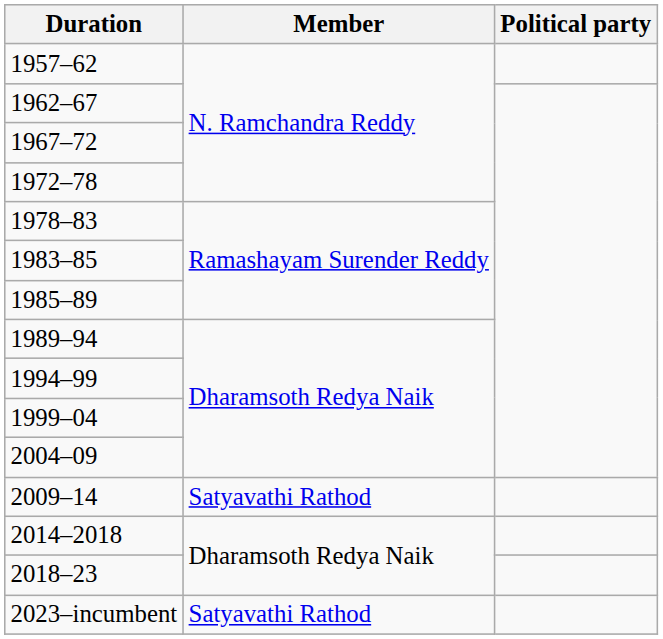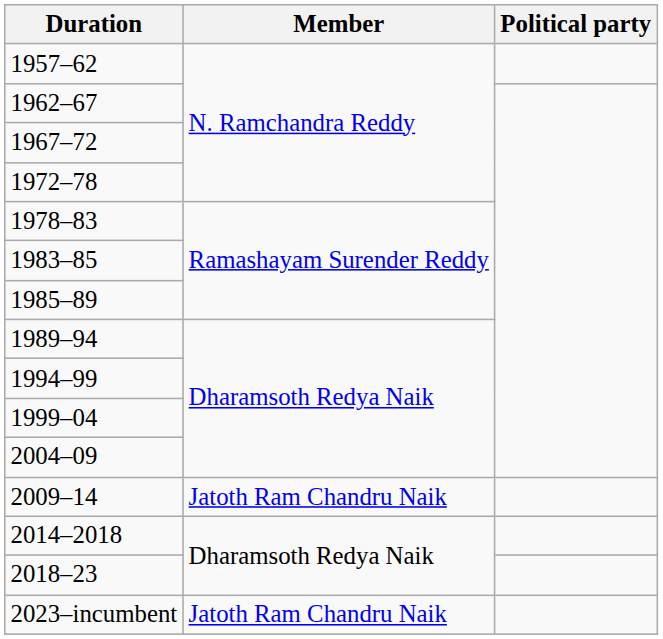2009–14 | Member: Satyavathi Rathod -> Jatoth Ram Chandru Naik
2023–incumbent | Member: Satyavathi Rathod -> Jatoth Ram Chandru Naik
